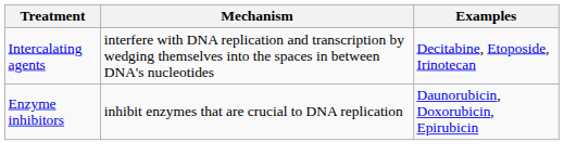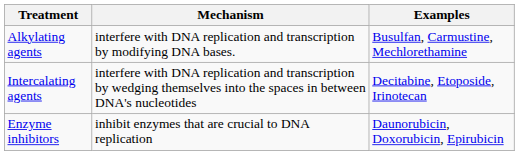+ row: Alkylating agents | interfere with DNA replication and transcription by modifying DNA bases. | Busulfan, Carmustine, Mechlorethamine
